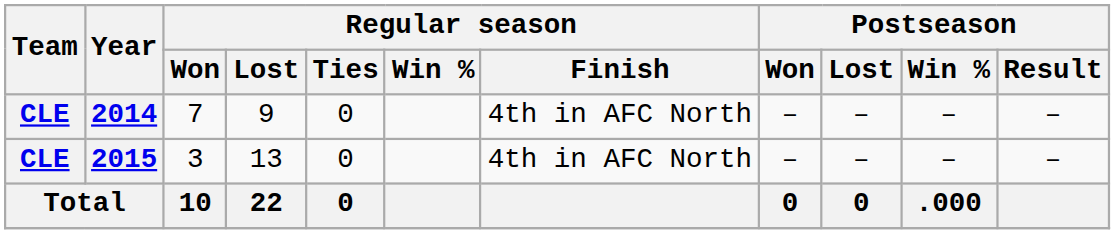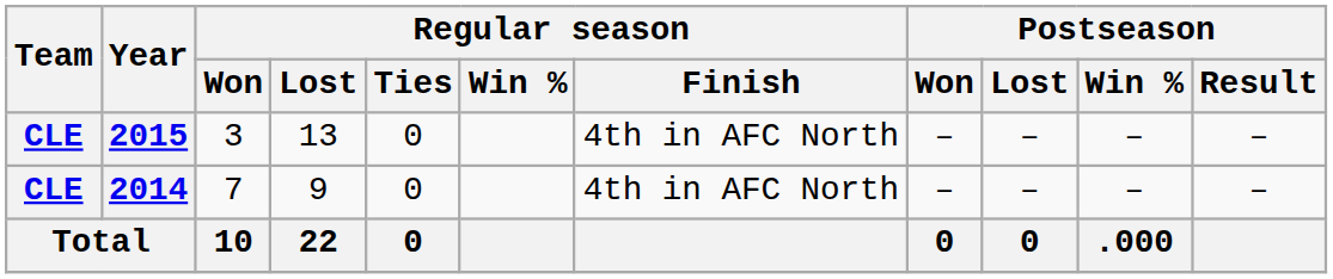rows swapped: 2014 <-> 2015
